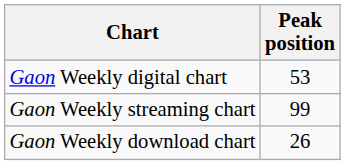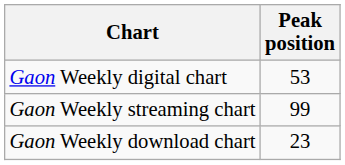Gaon Weekly download chart | Peak position: 26 -> 23
